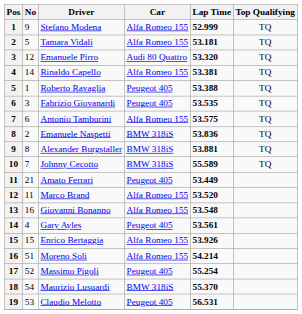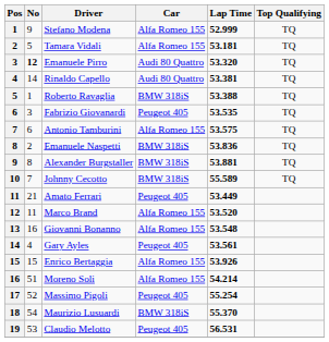Emanuele Pirro | No: normal -> bold
Rinaldo Capello | Car: Alfa Romeo 155 -> Audi 80 Quattro
Roberto Ravaglia | Car: Peugeot 405 -> BMW 318iS
